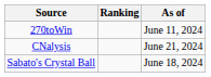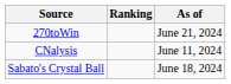270toWin | As of: June 11, 2024 -> June 21, 2024
CNalysis | As of: June 21, 2024 -> June 11, 2024
